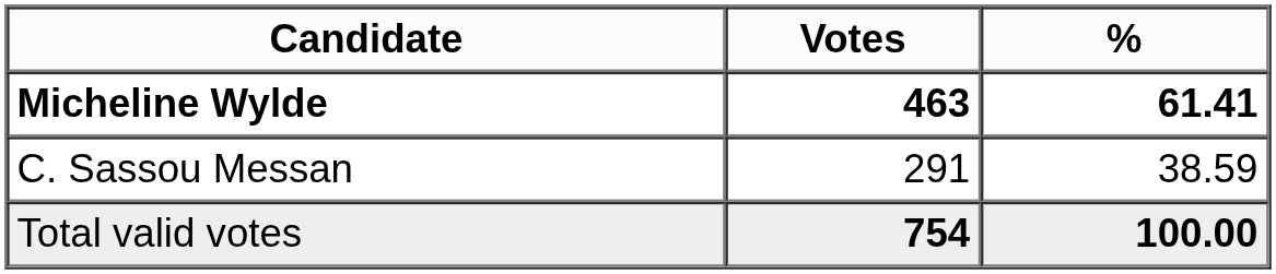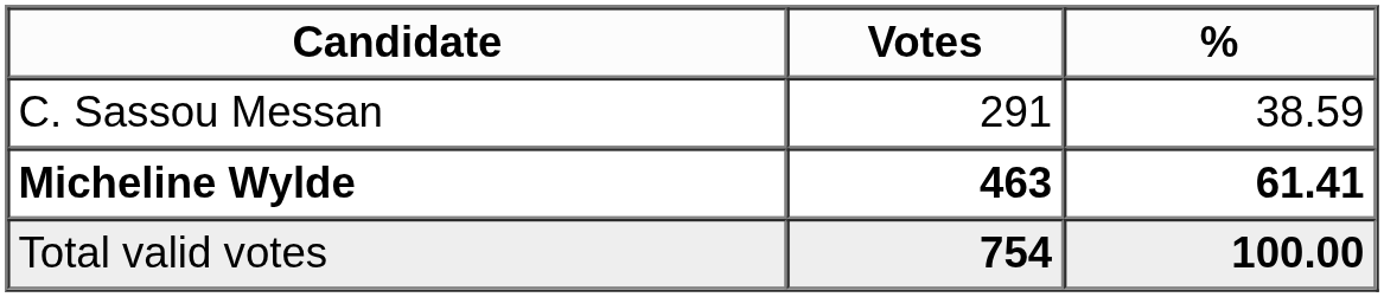rows swapped: Micheline Wylde <-> C. Sassou Messan
